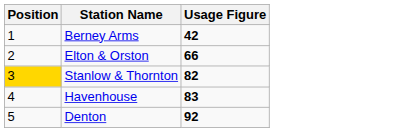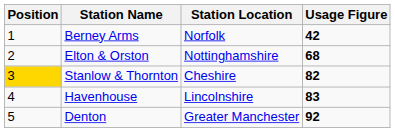+ column: Station Location | Norfolk | Nottinghamshire | Cheshire | Lincolnshire | Greater Manchester
Elton & Orston | Usage Figure: 66 -> 68
